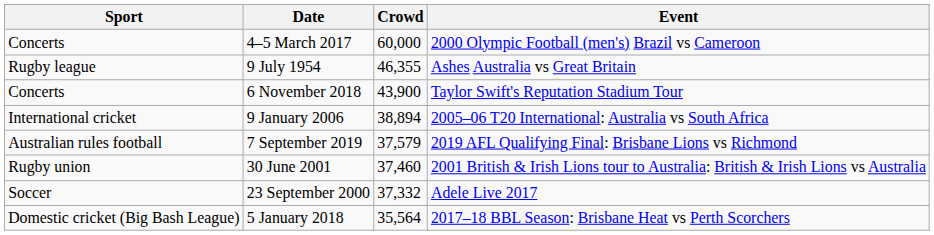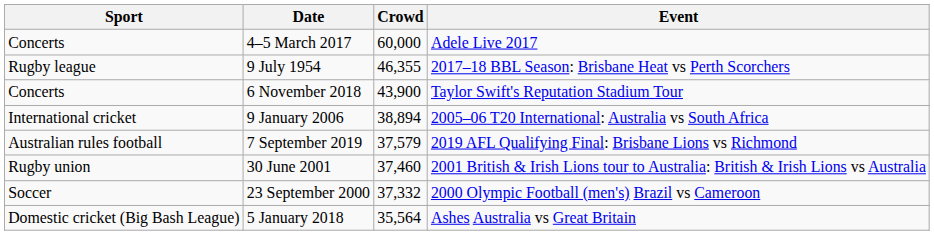4–5 March 2017 | Event: 2000 Olympic Football (men's) Brazil vs Cameroon -> Adele Live 2017
9 July 1954 | Event: Ashes Australia vs Great Britain -> 2017–18 BBL Season: Brisbane Heat vs Perth Scorchers
23 September 2000 | Event: Adele Live 2017 -> 2000 Olympic Football (men's) Brazil vs Cameroon
5 January 2018 | Event: 2017–18 BBL Season: Brisbane Heat vs Perth Scorchers -> Ashes Australia vs Great Britain
